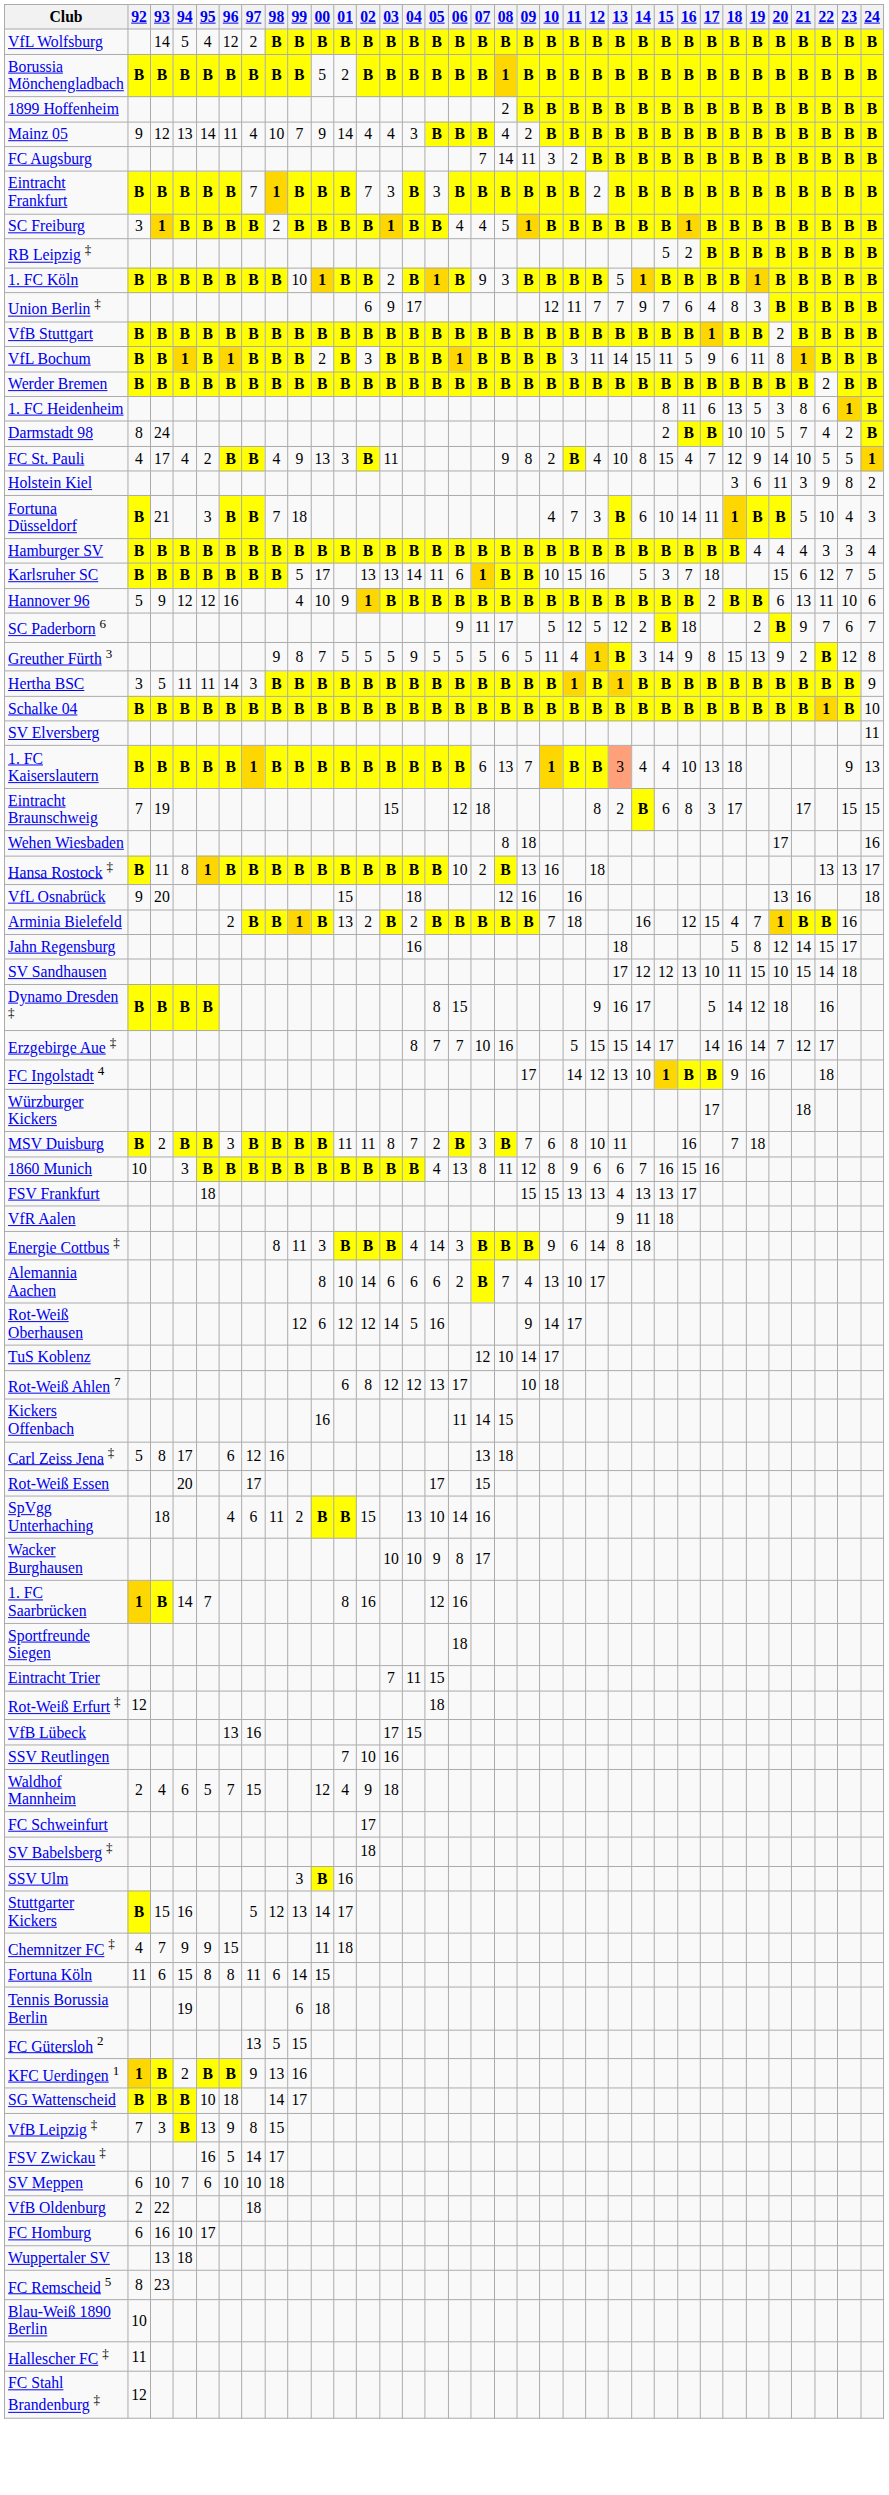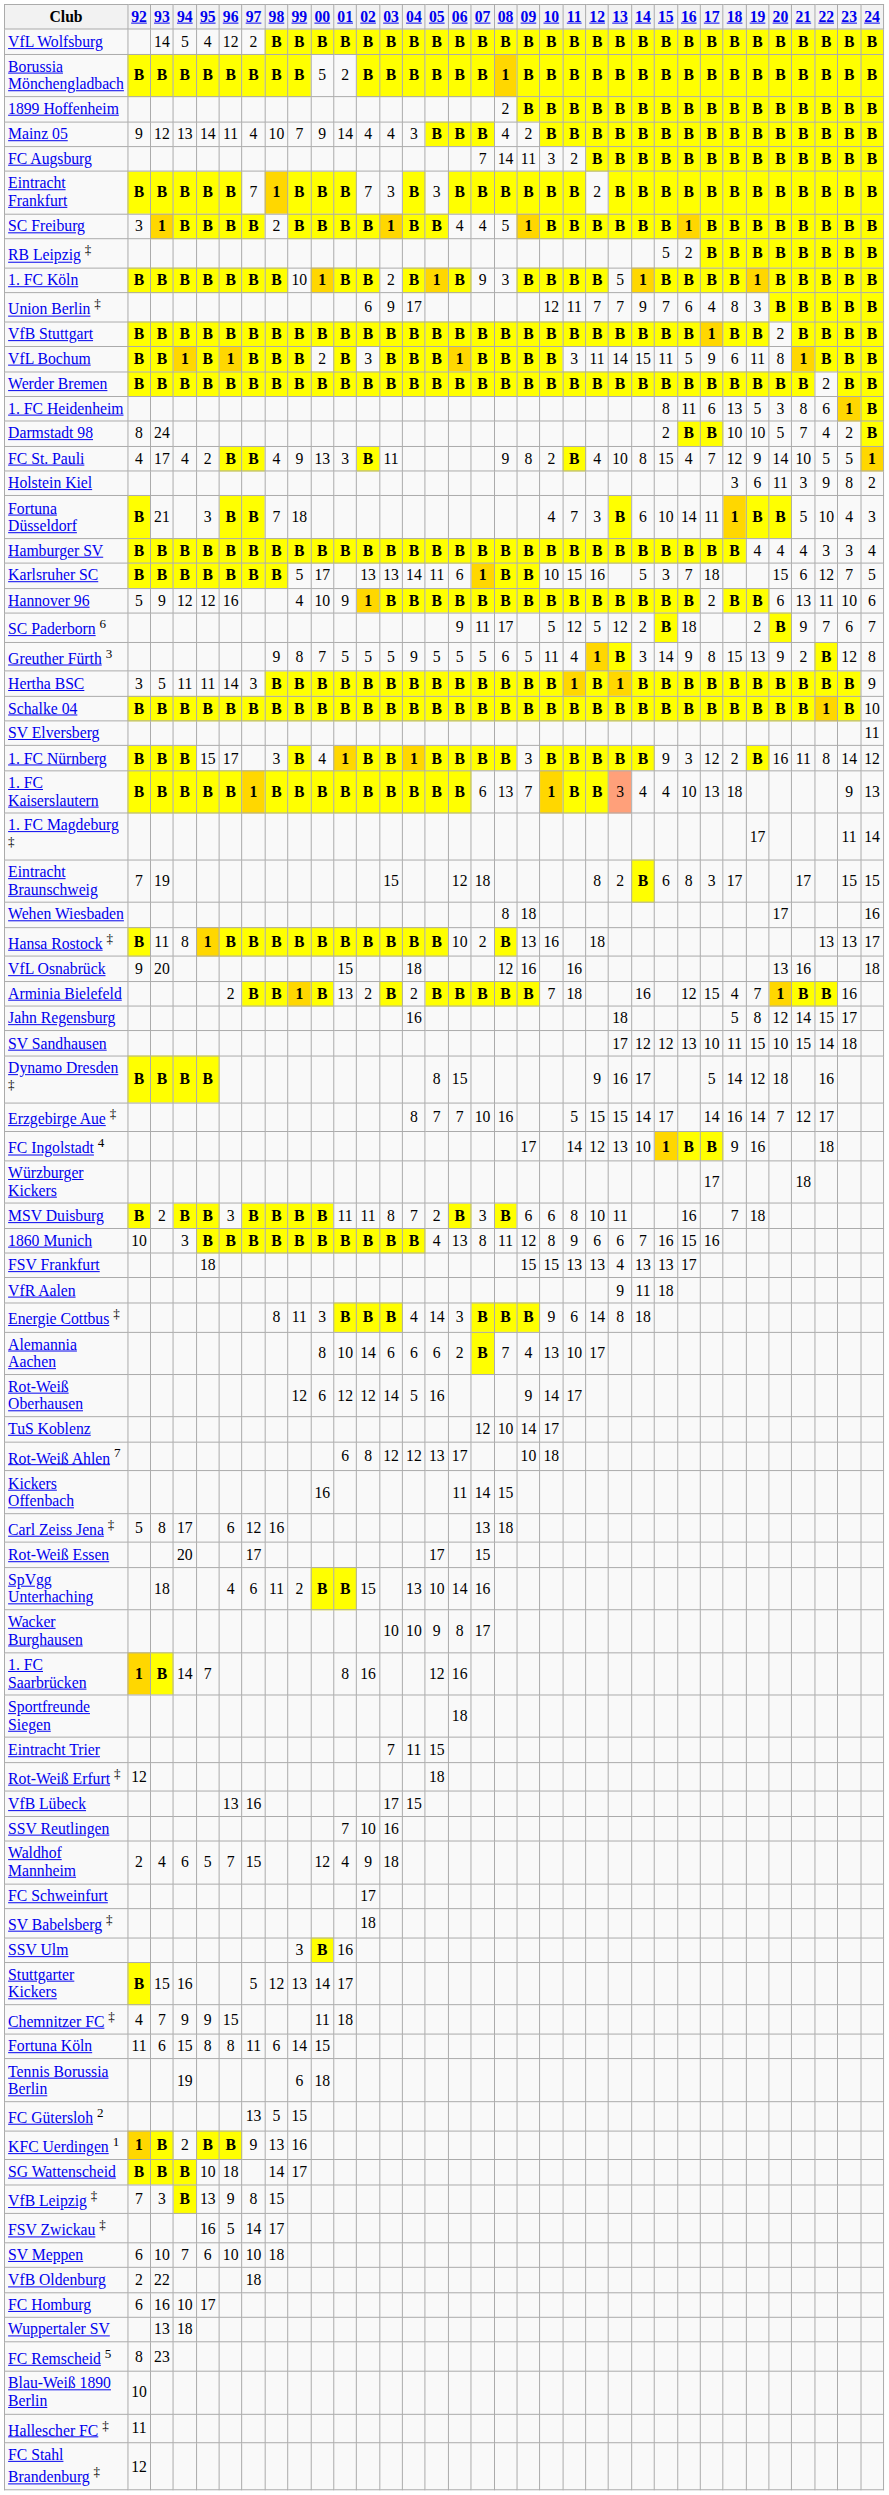+ row: 1. FC Nürnberg | B | B | B | 15 | 17 | 3 | B | 4 | 1 | B | B | 1 | B | B | B | B | 3 | B | B | B | B | B | 9 | 3 | 12 | 2 | B | 16 | 11 | 8 | 14 | 12
+ row: 1. FC Magdeburg ‡ | 17 | 11 | 14
MSV Duisburg | 09: 7 -> 6
